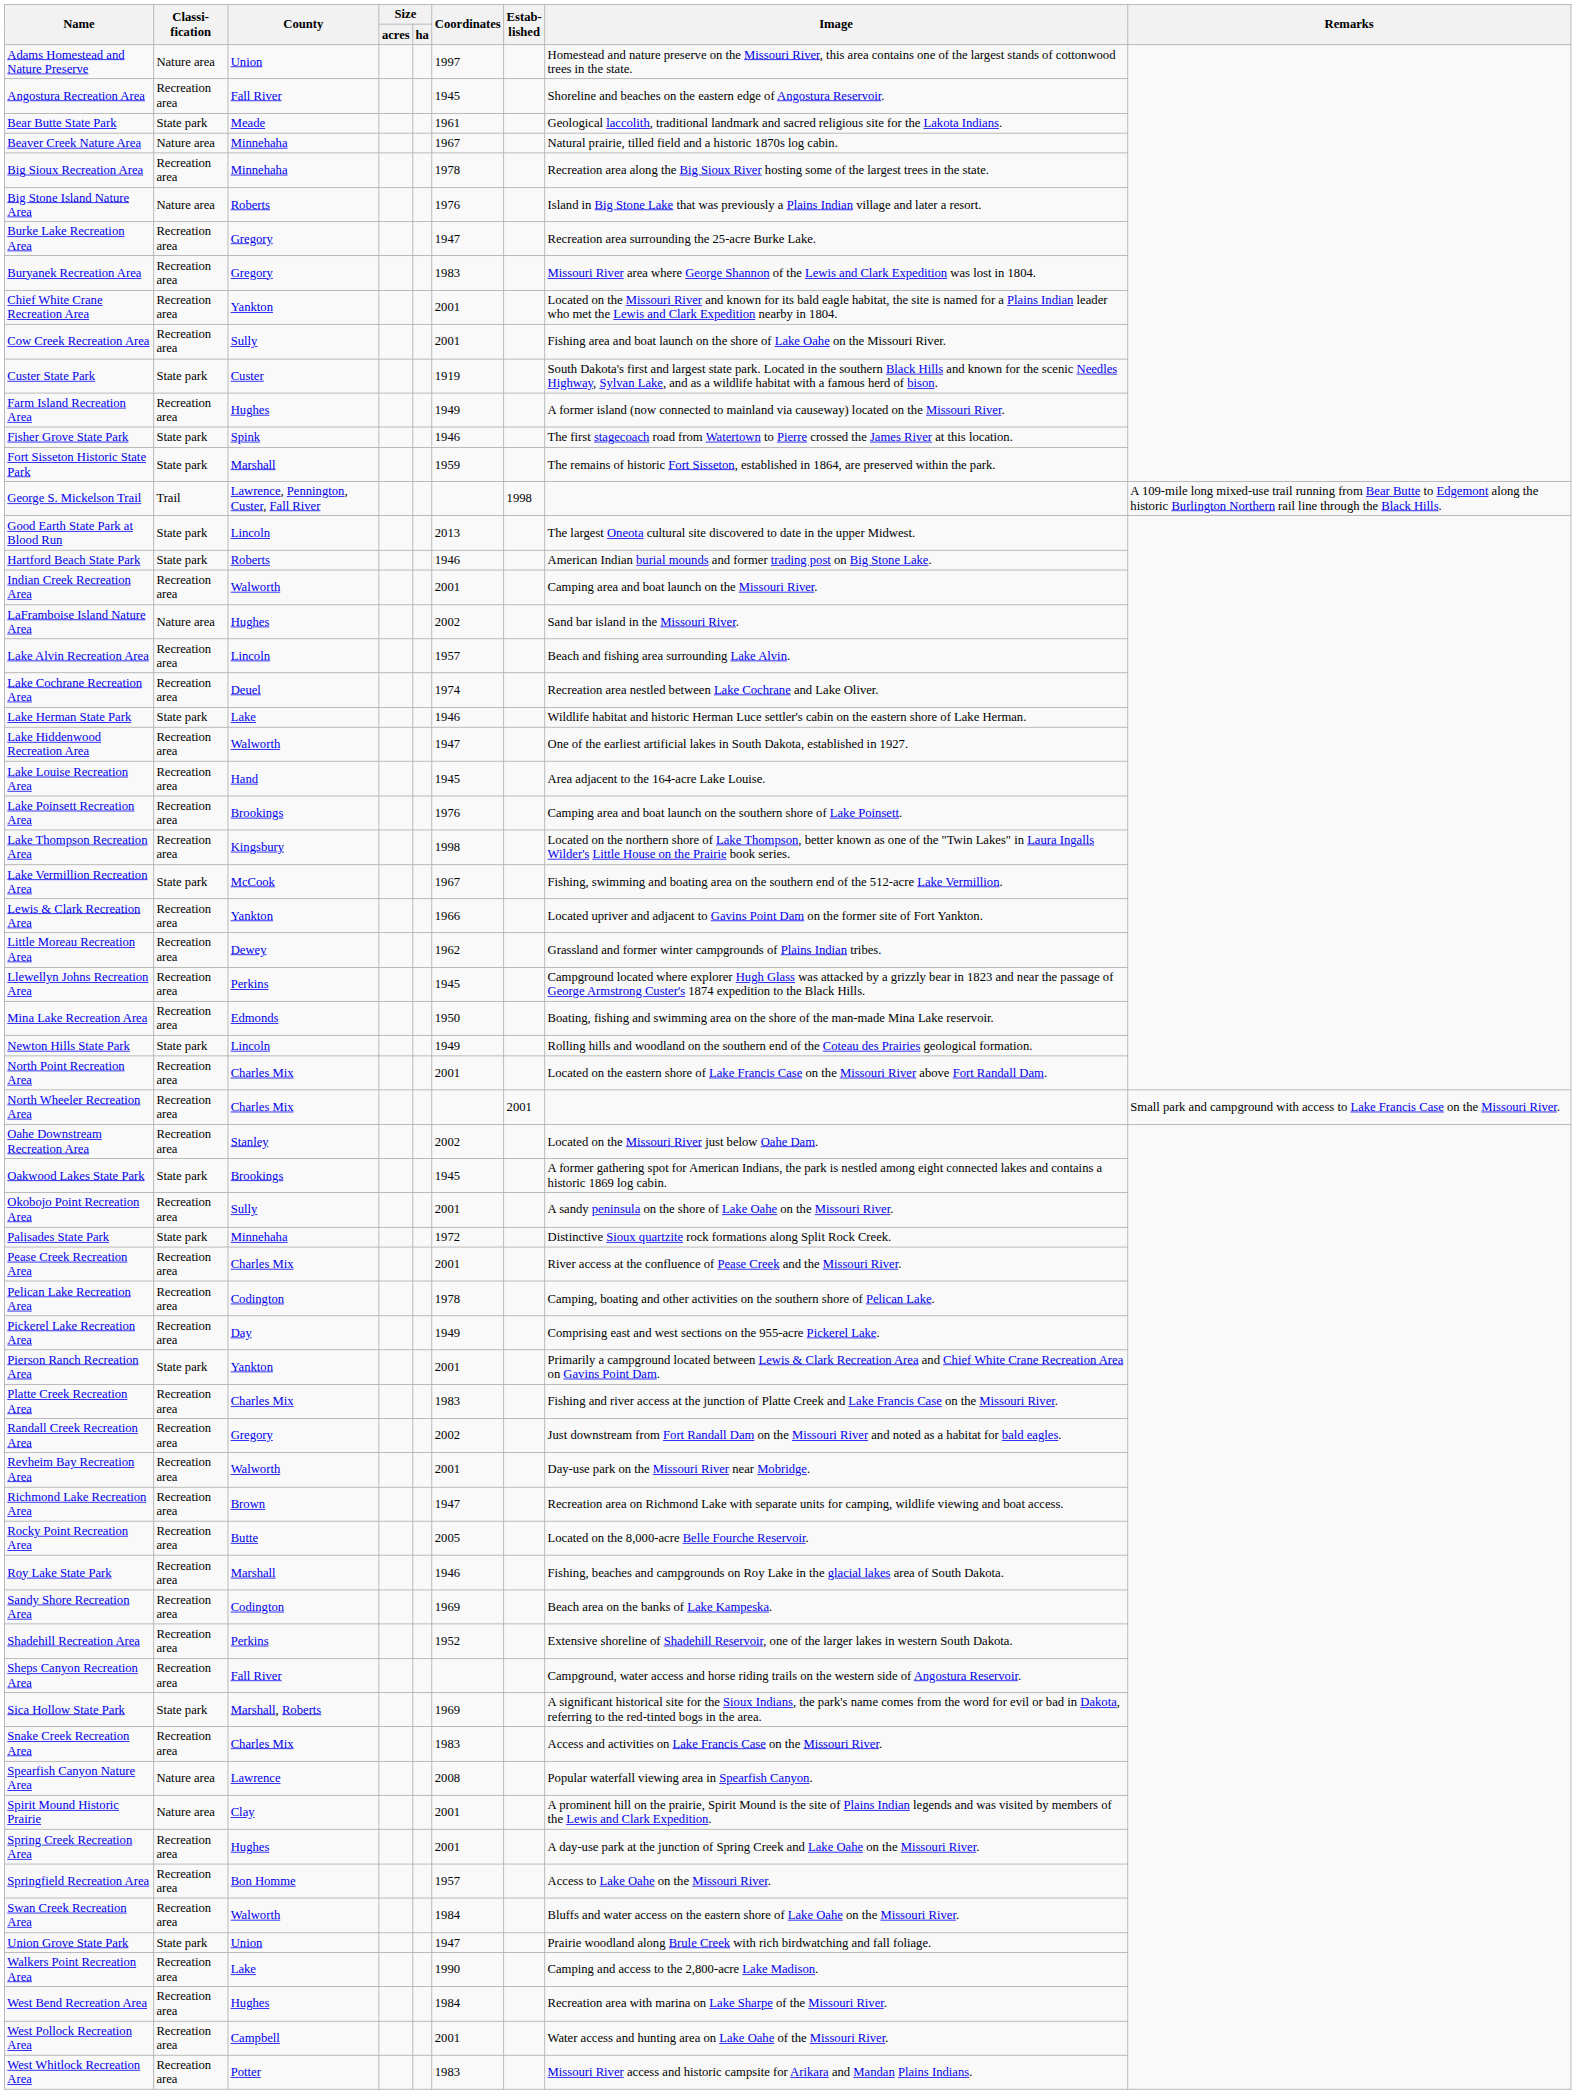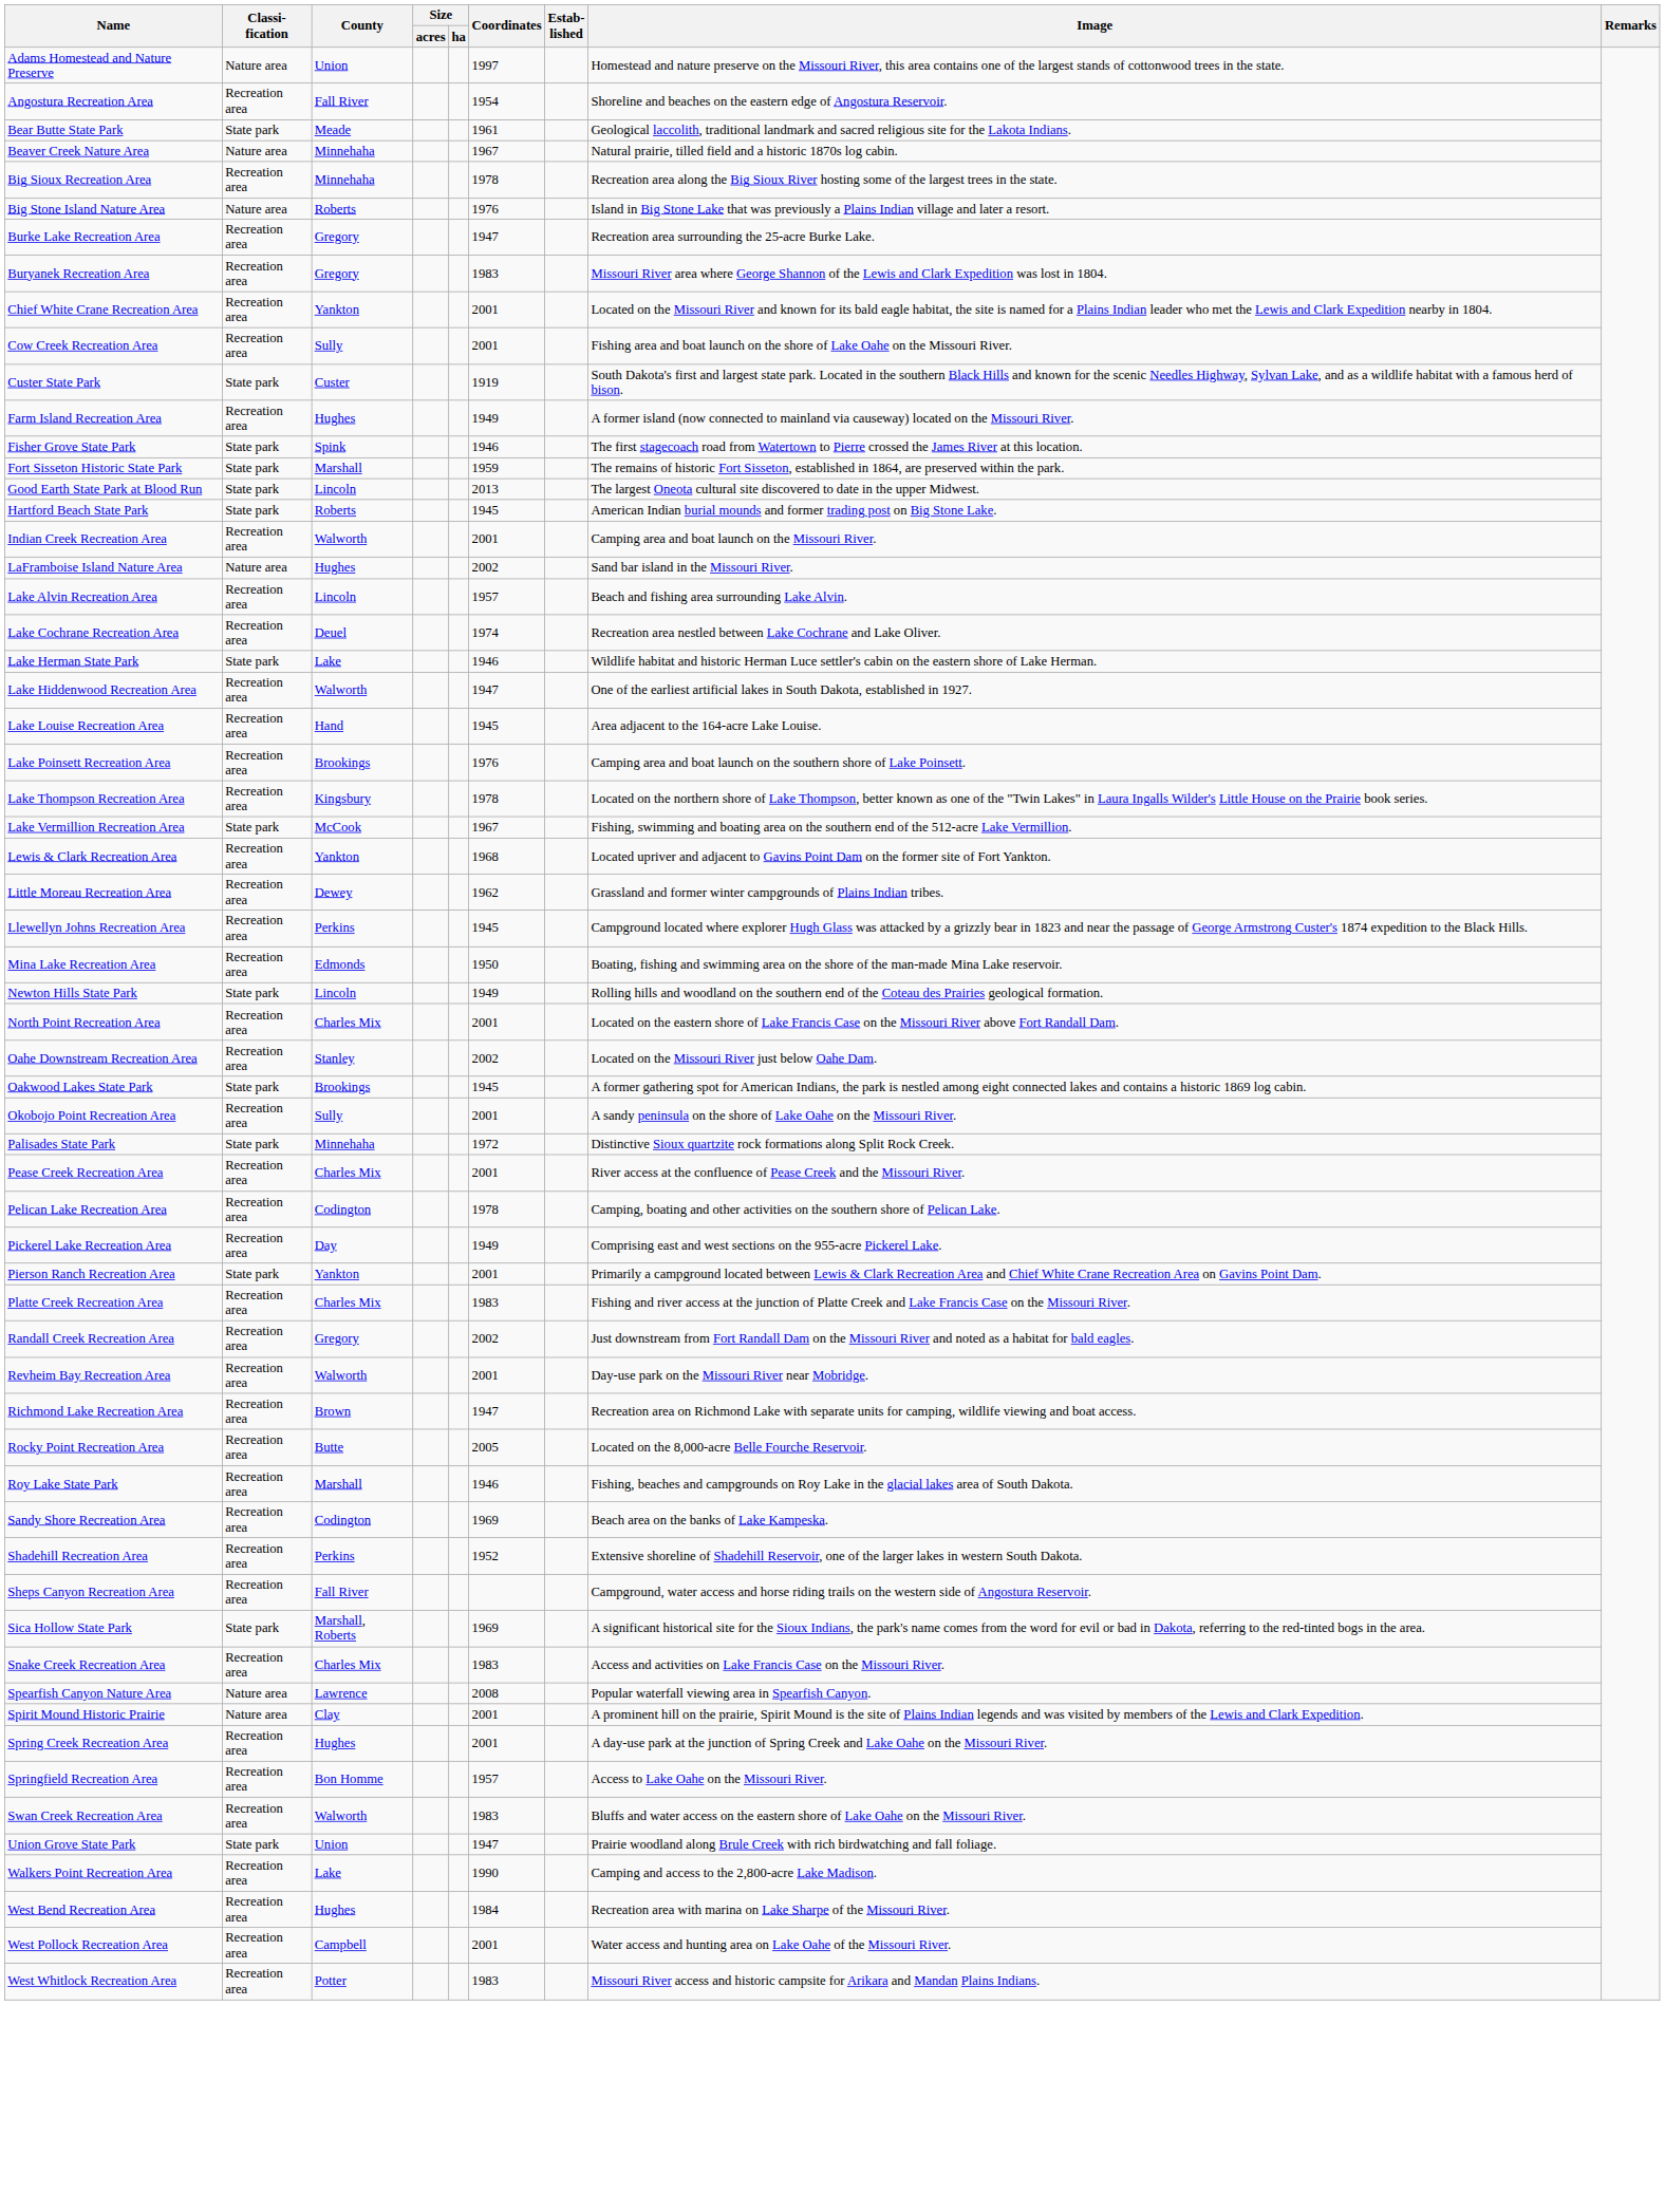Angostura Recreation Area | Coordinates: 1945 -> 1954
- row: George S. Mickelson Trail | Trail | Lawrence, Pennington, Custer, Fall River | 1998 | A 109-mile long mixed-use trail running from Bear Butte to Edgemont along the historic Burlington Northern rail line through the Black Hills.
Hartford Beach State Park | Coordinates: 1946 -> 1945
Lake Thompson Recreation Area | Coordinates: 1998 -> 1978
Lewis & Clark Recreation Area | Coordinates: 1966 -> 1968
- row: North Wheeler Recreation Area | Recreation area | Charles Mix | 2001 | Small park and campground with access to Lake Francis Case on the Missouri River.
Swan Creek Recreation Area | Coordinates: 1984 -> 1983
